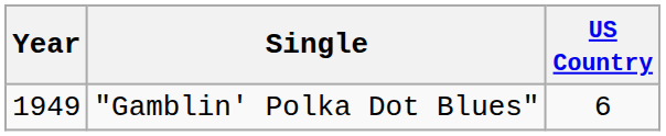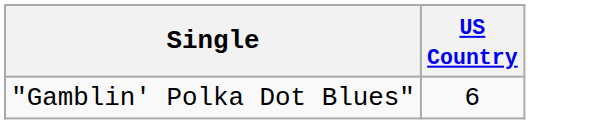- column: Year | 1949
